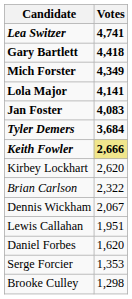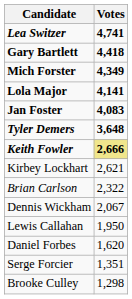Tyler Demers | Votes: 3,684 -> 3,648
Kirbey Lockhart | Votes: 2,620 -> 2,621
Lewis Callahan | Votes: 1,951 -> 1,950
Serge Forcier | Votes: 1,353 -> 1,351
